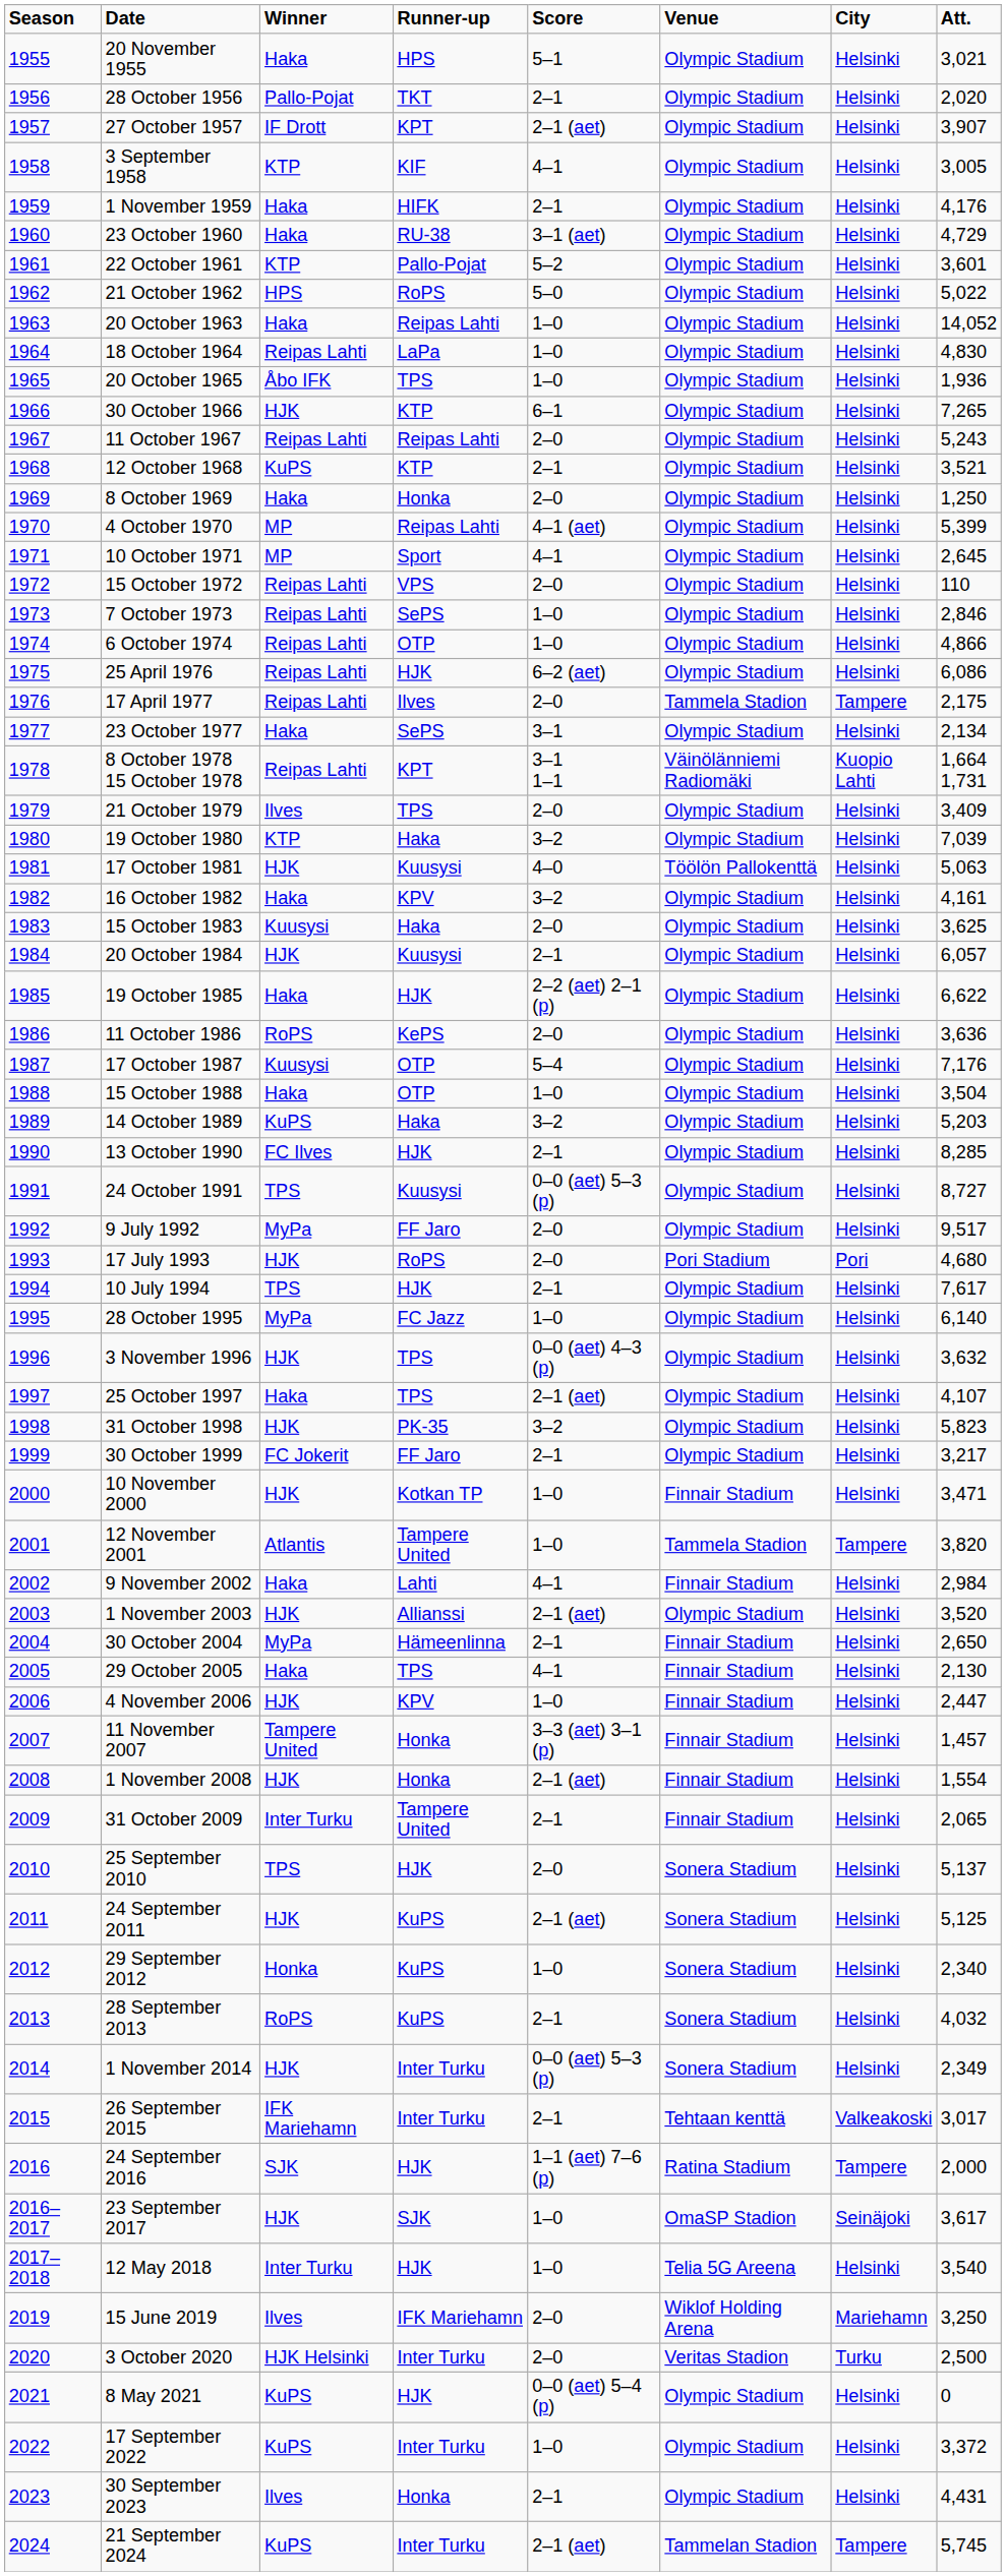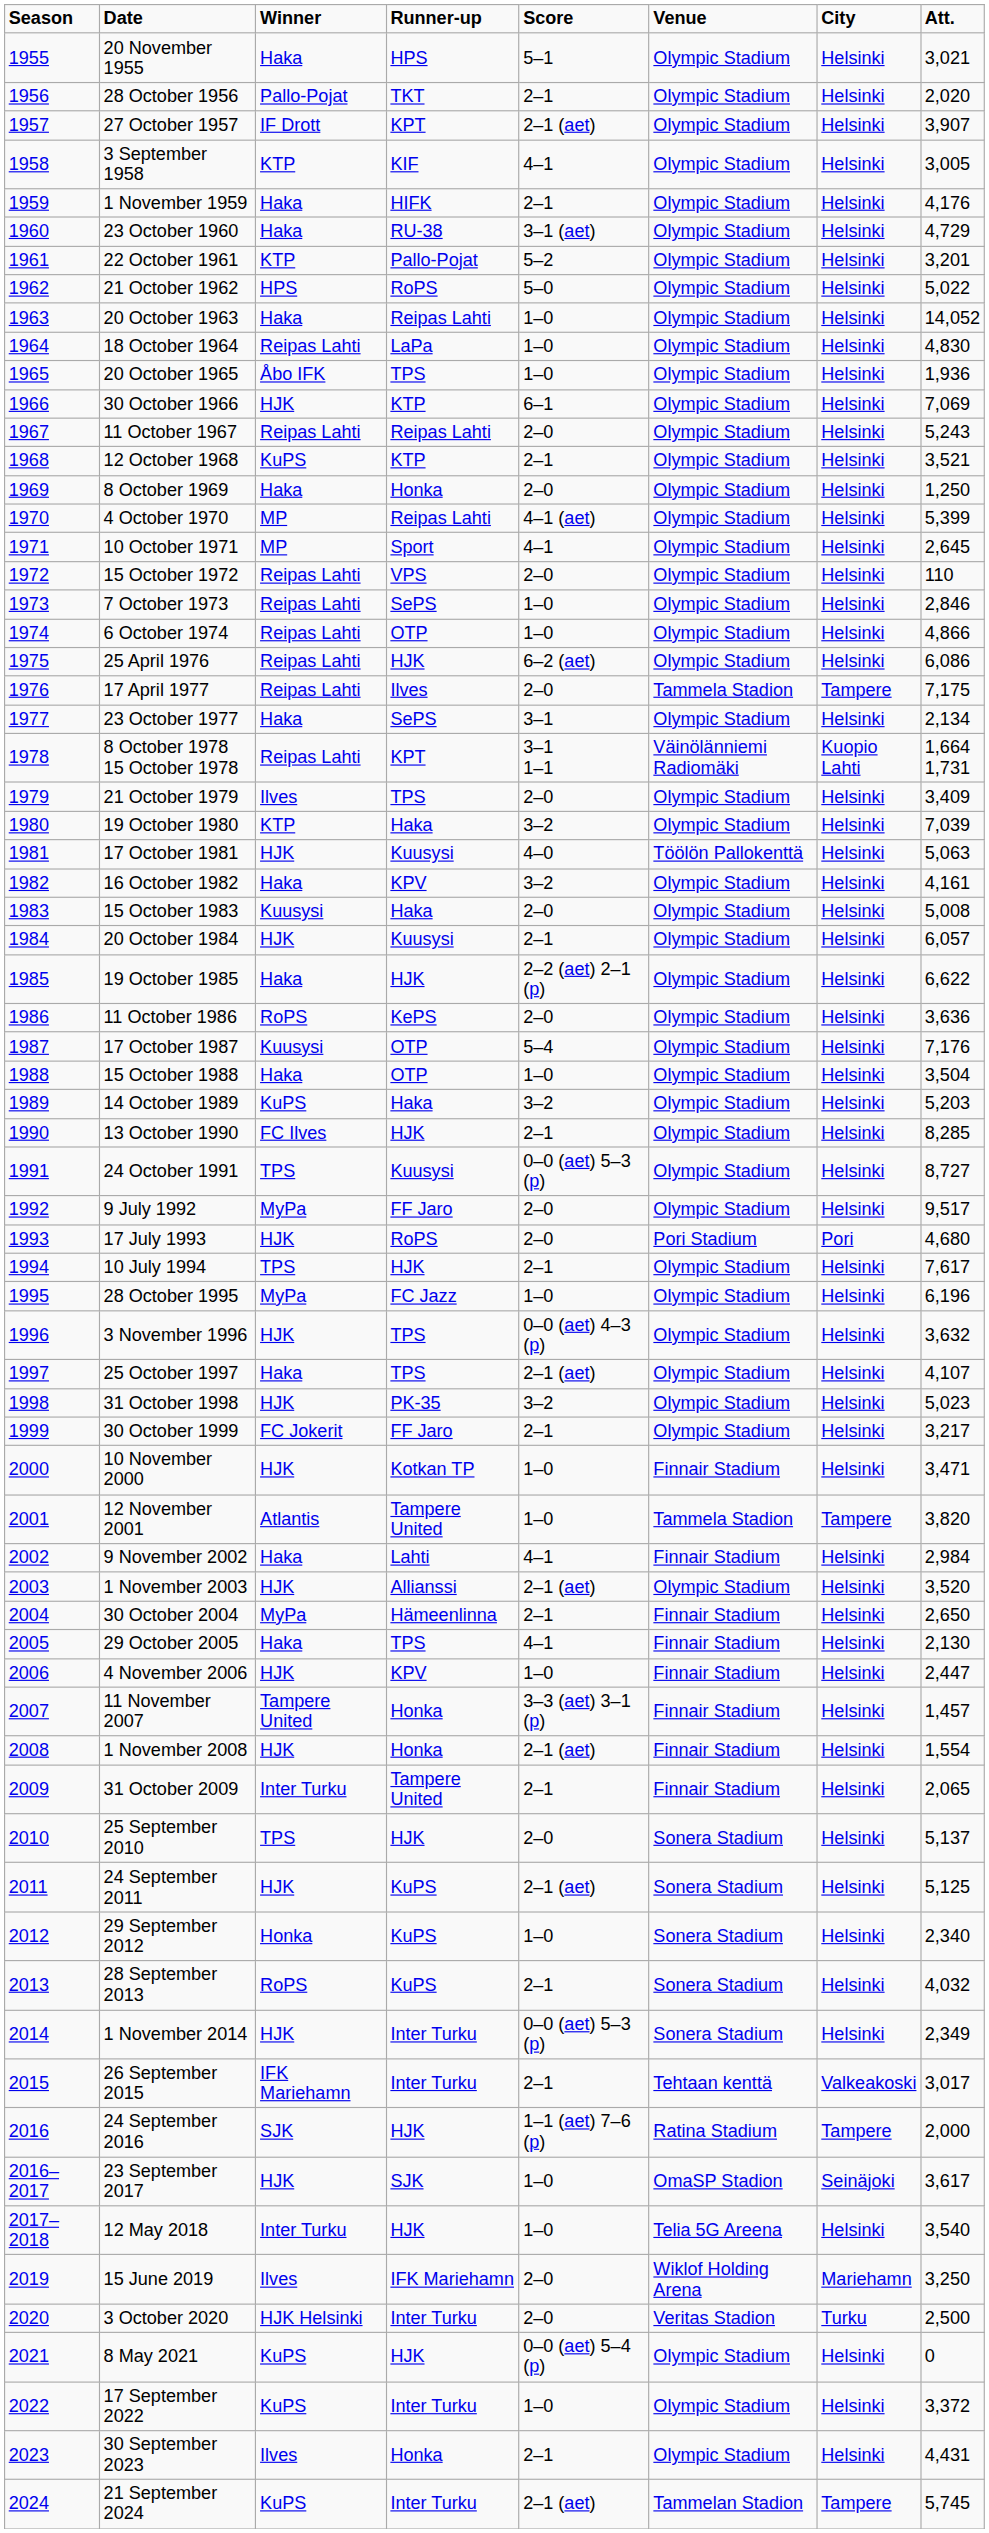22 October 1961 | Att.: 3,601 -> 3,201
30 October 1966 | Att.: 7,265 -> 7,069
17 April 1977 | Att.: 2,175 -> 7,175
15 October 1983 | Att.: 3,625 -> 5,008
28 October 1995 | Att.: 6,140 -> 6,196
31 October 1998 | Att.: 5,823 -> 5,023
